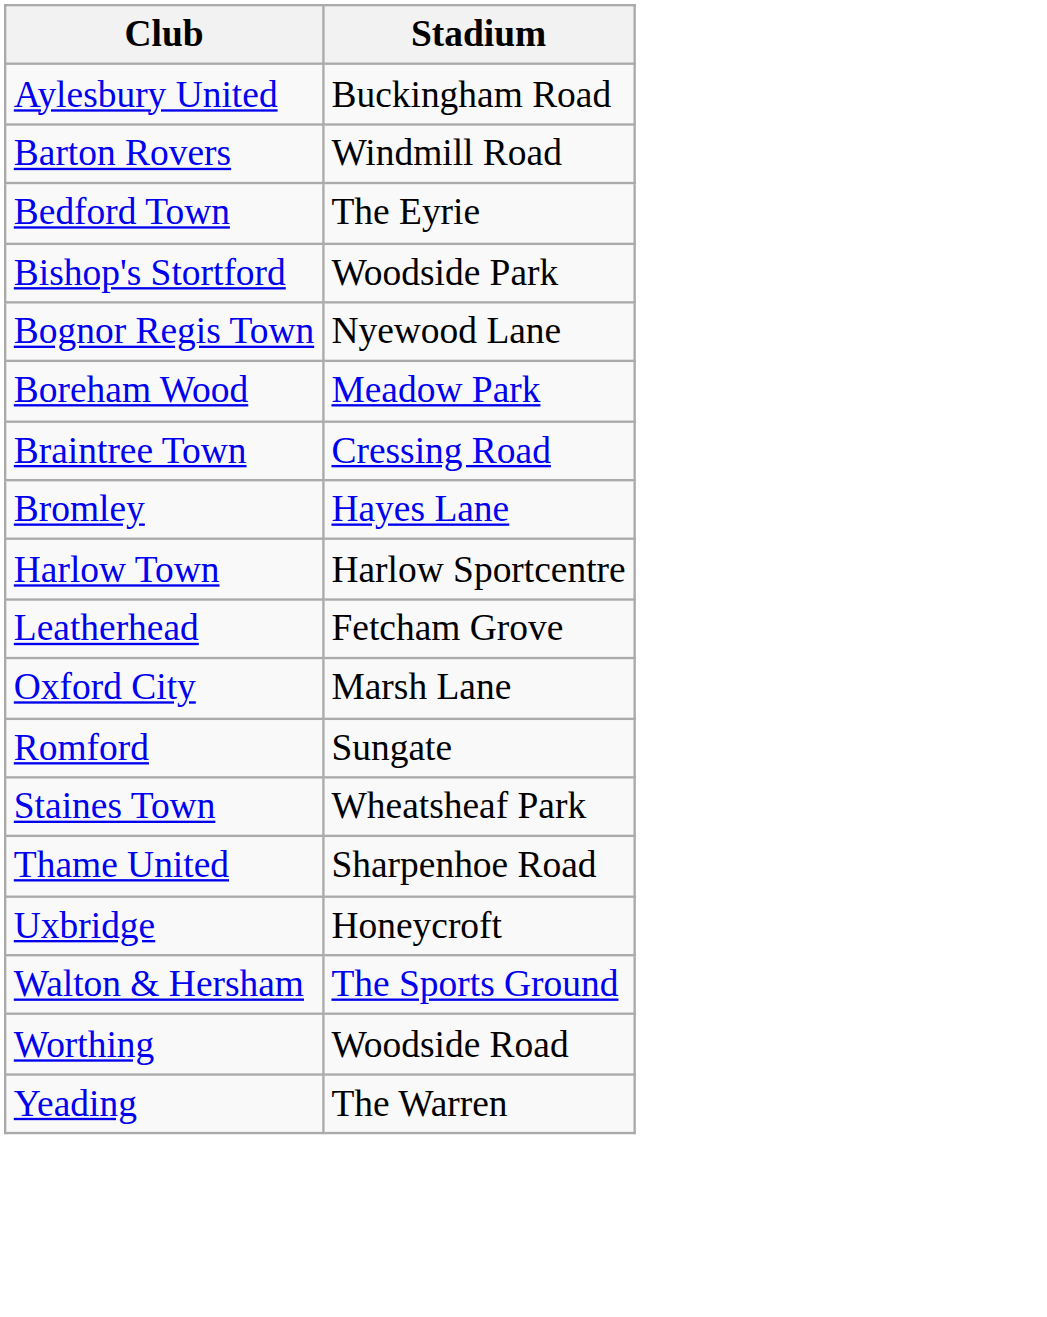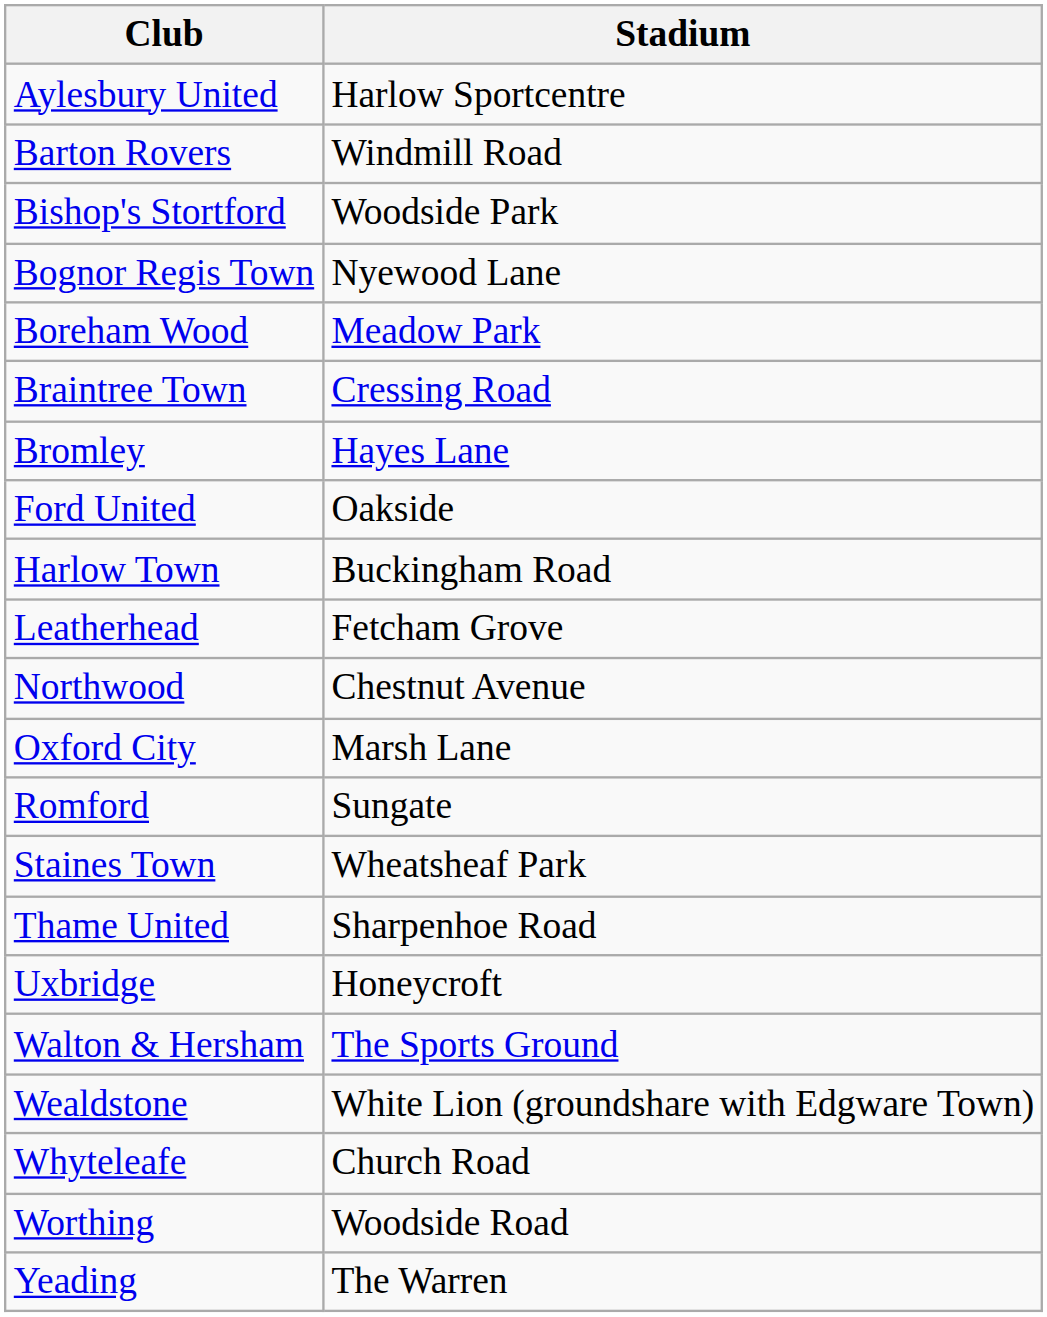Aylesbury United | Stadium: Buckingham Road -> Harlow Sportcentre
- row: Bedford Town | The Eyrie
+ row: Ford United | Oakside
Harlow Town | Stadium: Harlow Sportcentre -> Buckingham Road
+ row: Northwood | Chestnut Avenue
+ row: Wealdstone | White Lion (groundshare with Edgware Town)
+ row: Whyteleafe | Church Road
